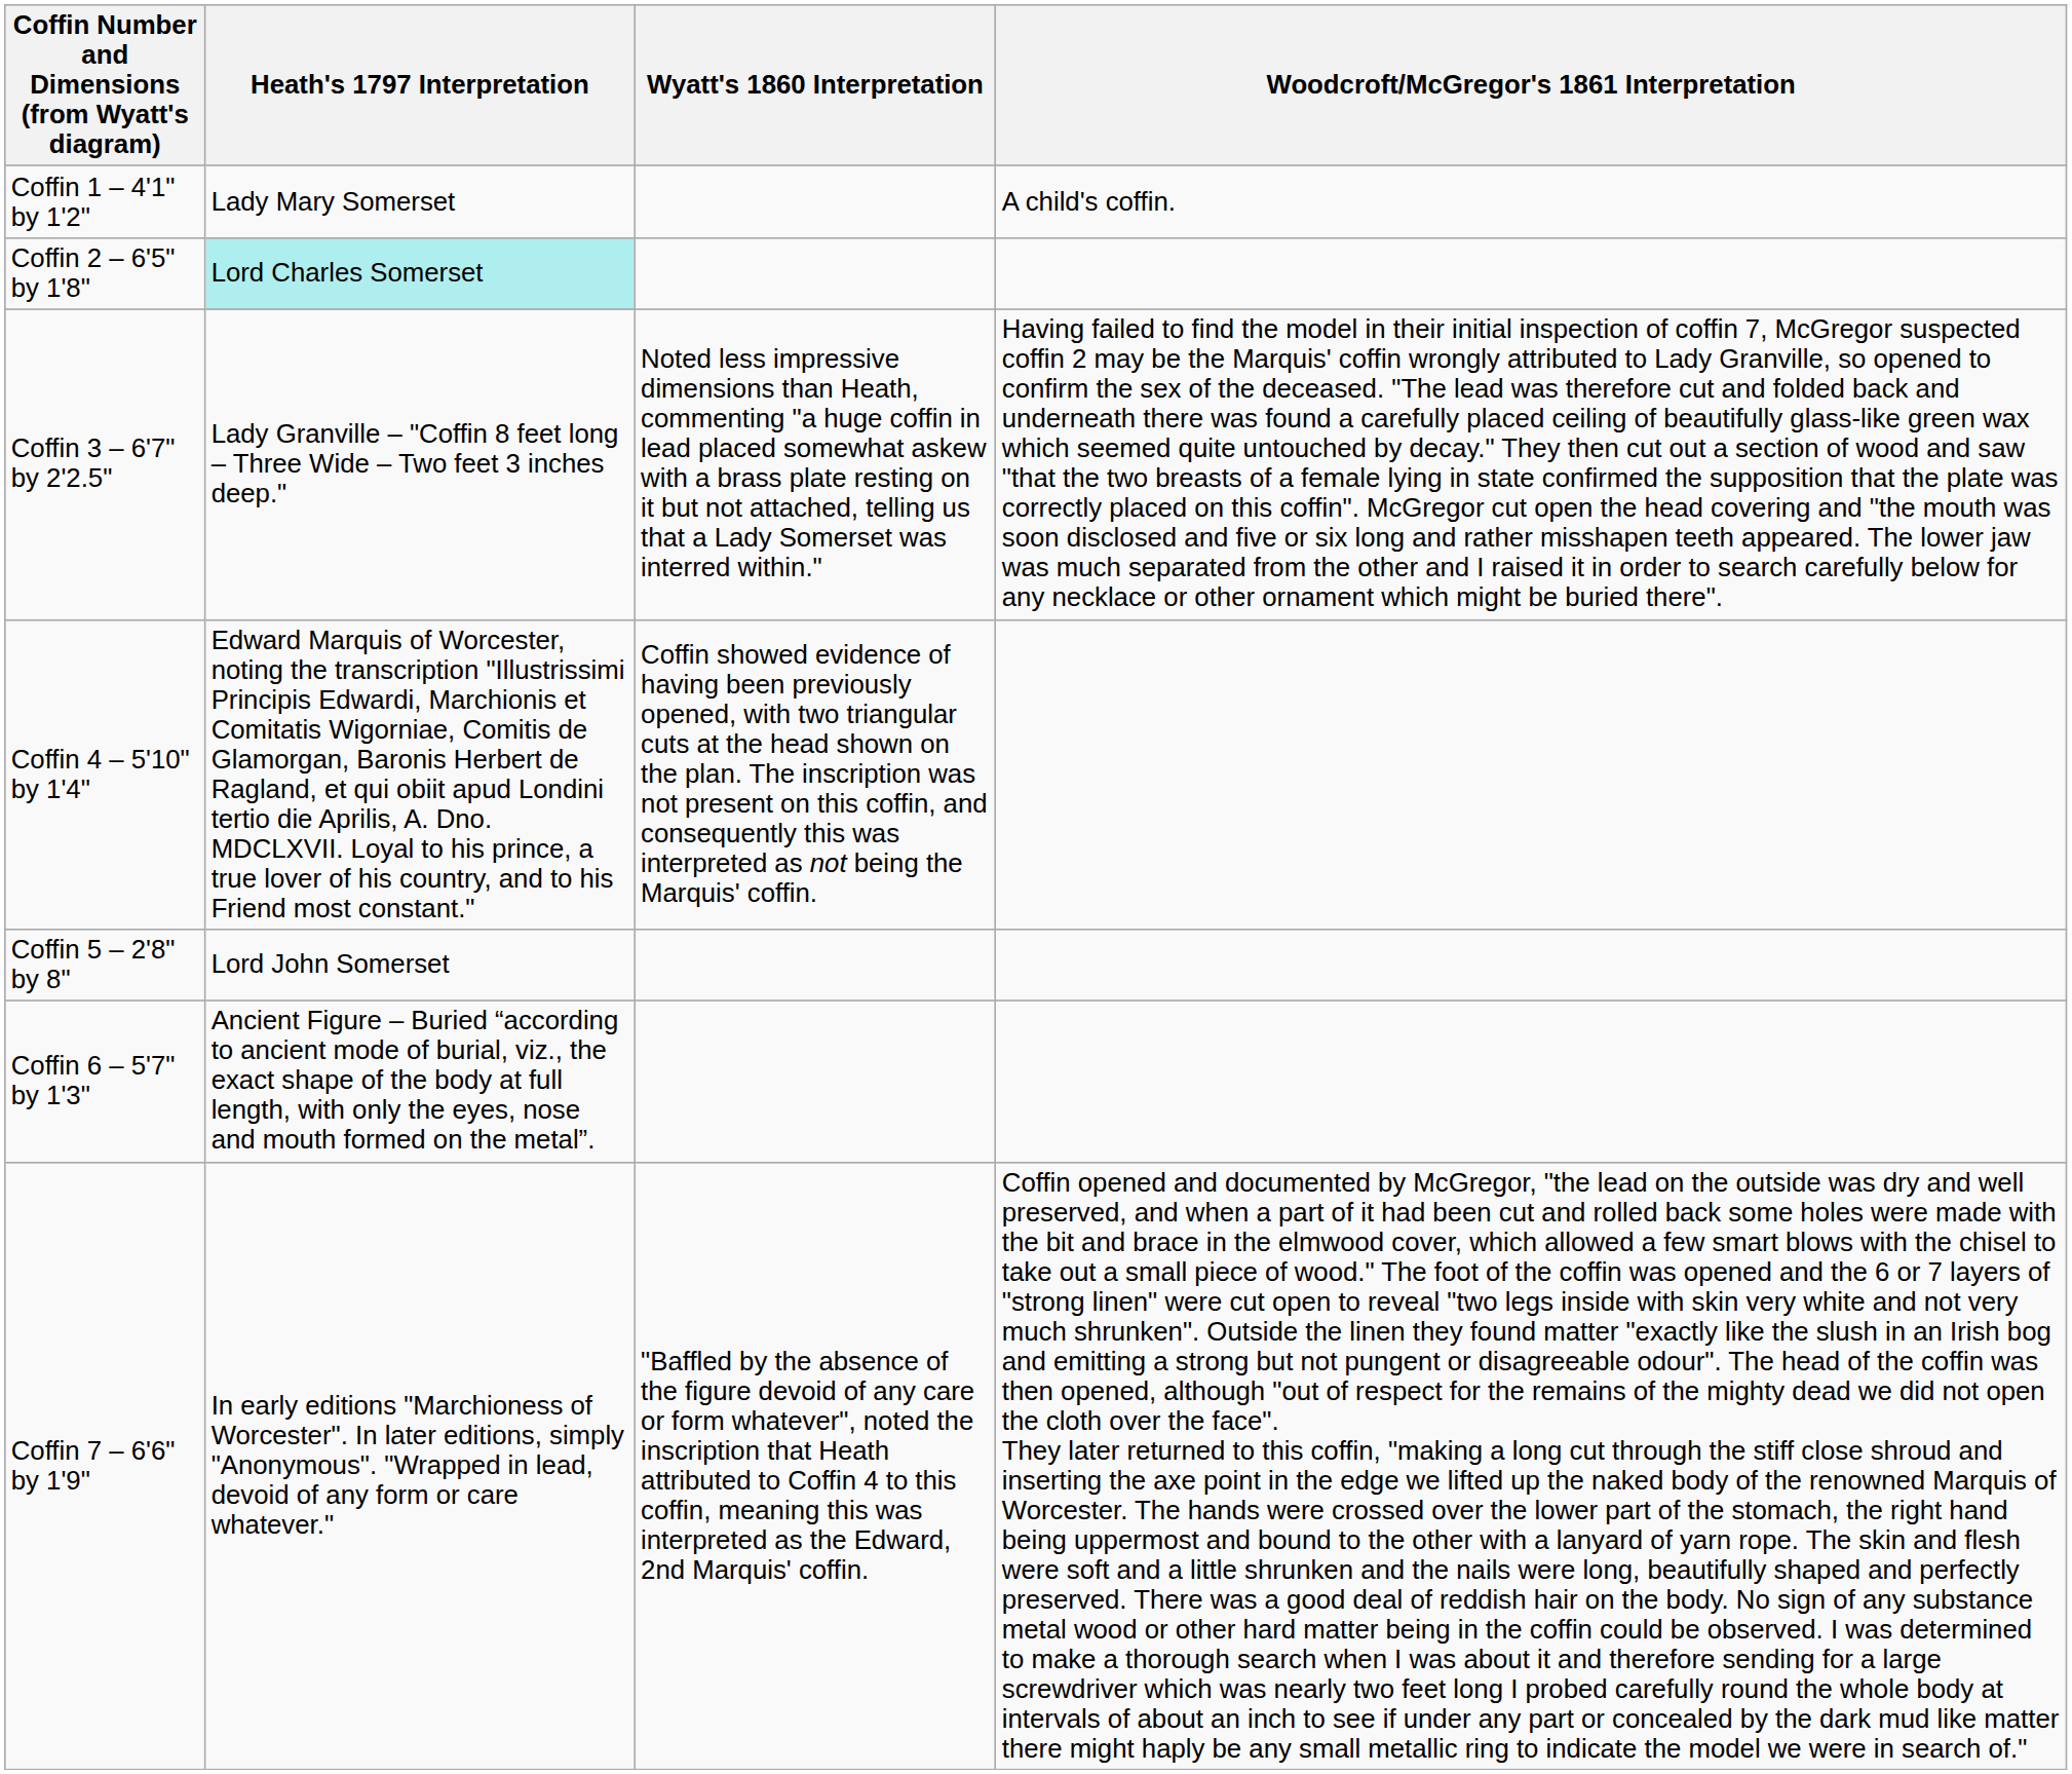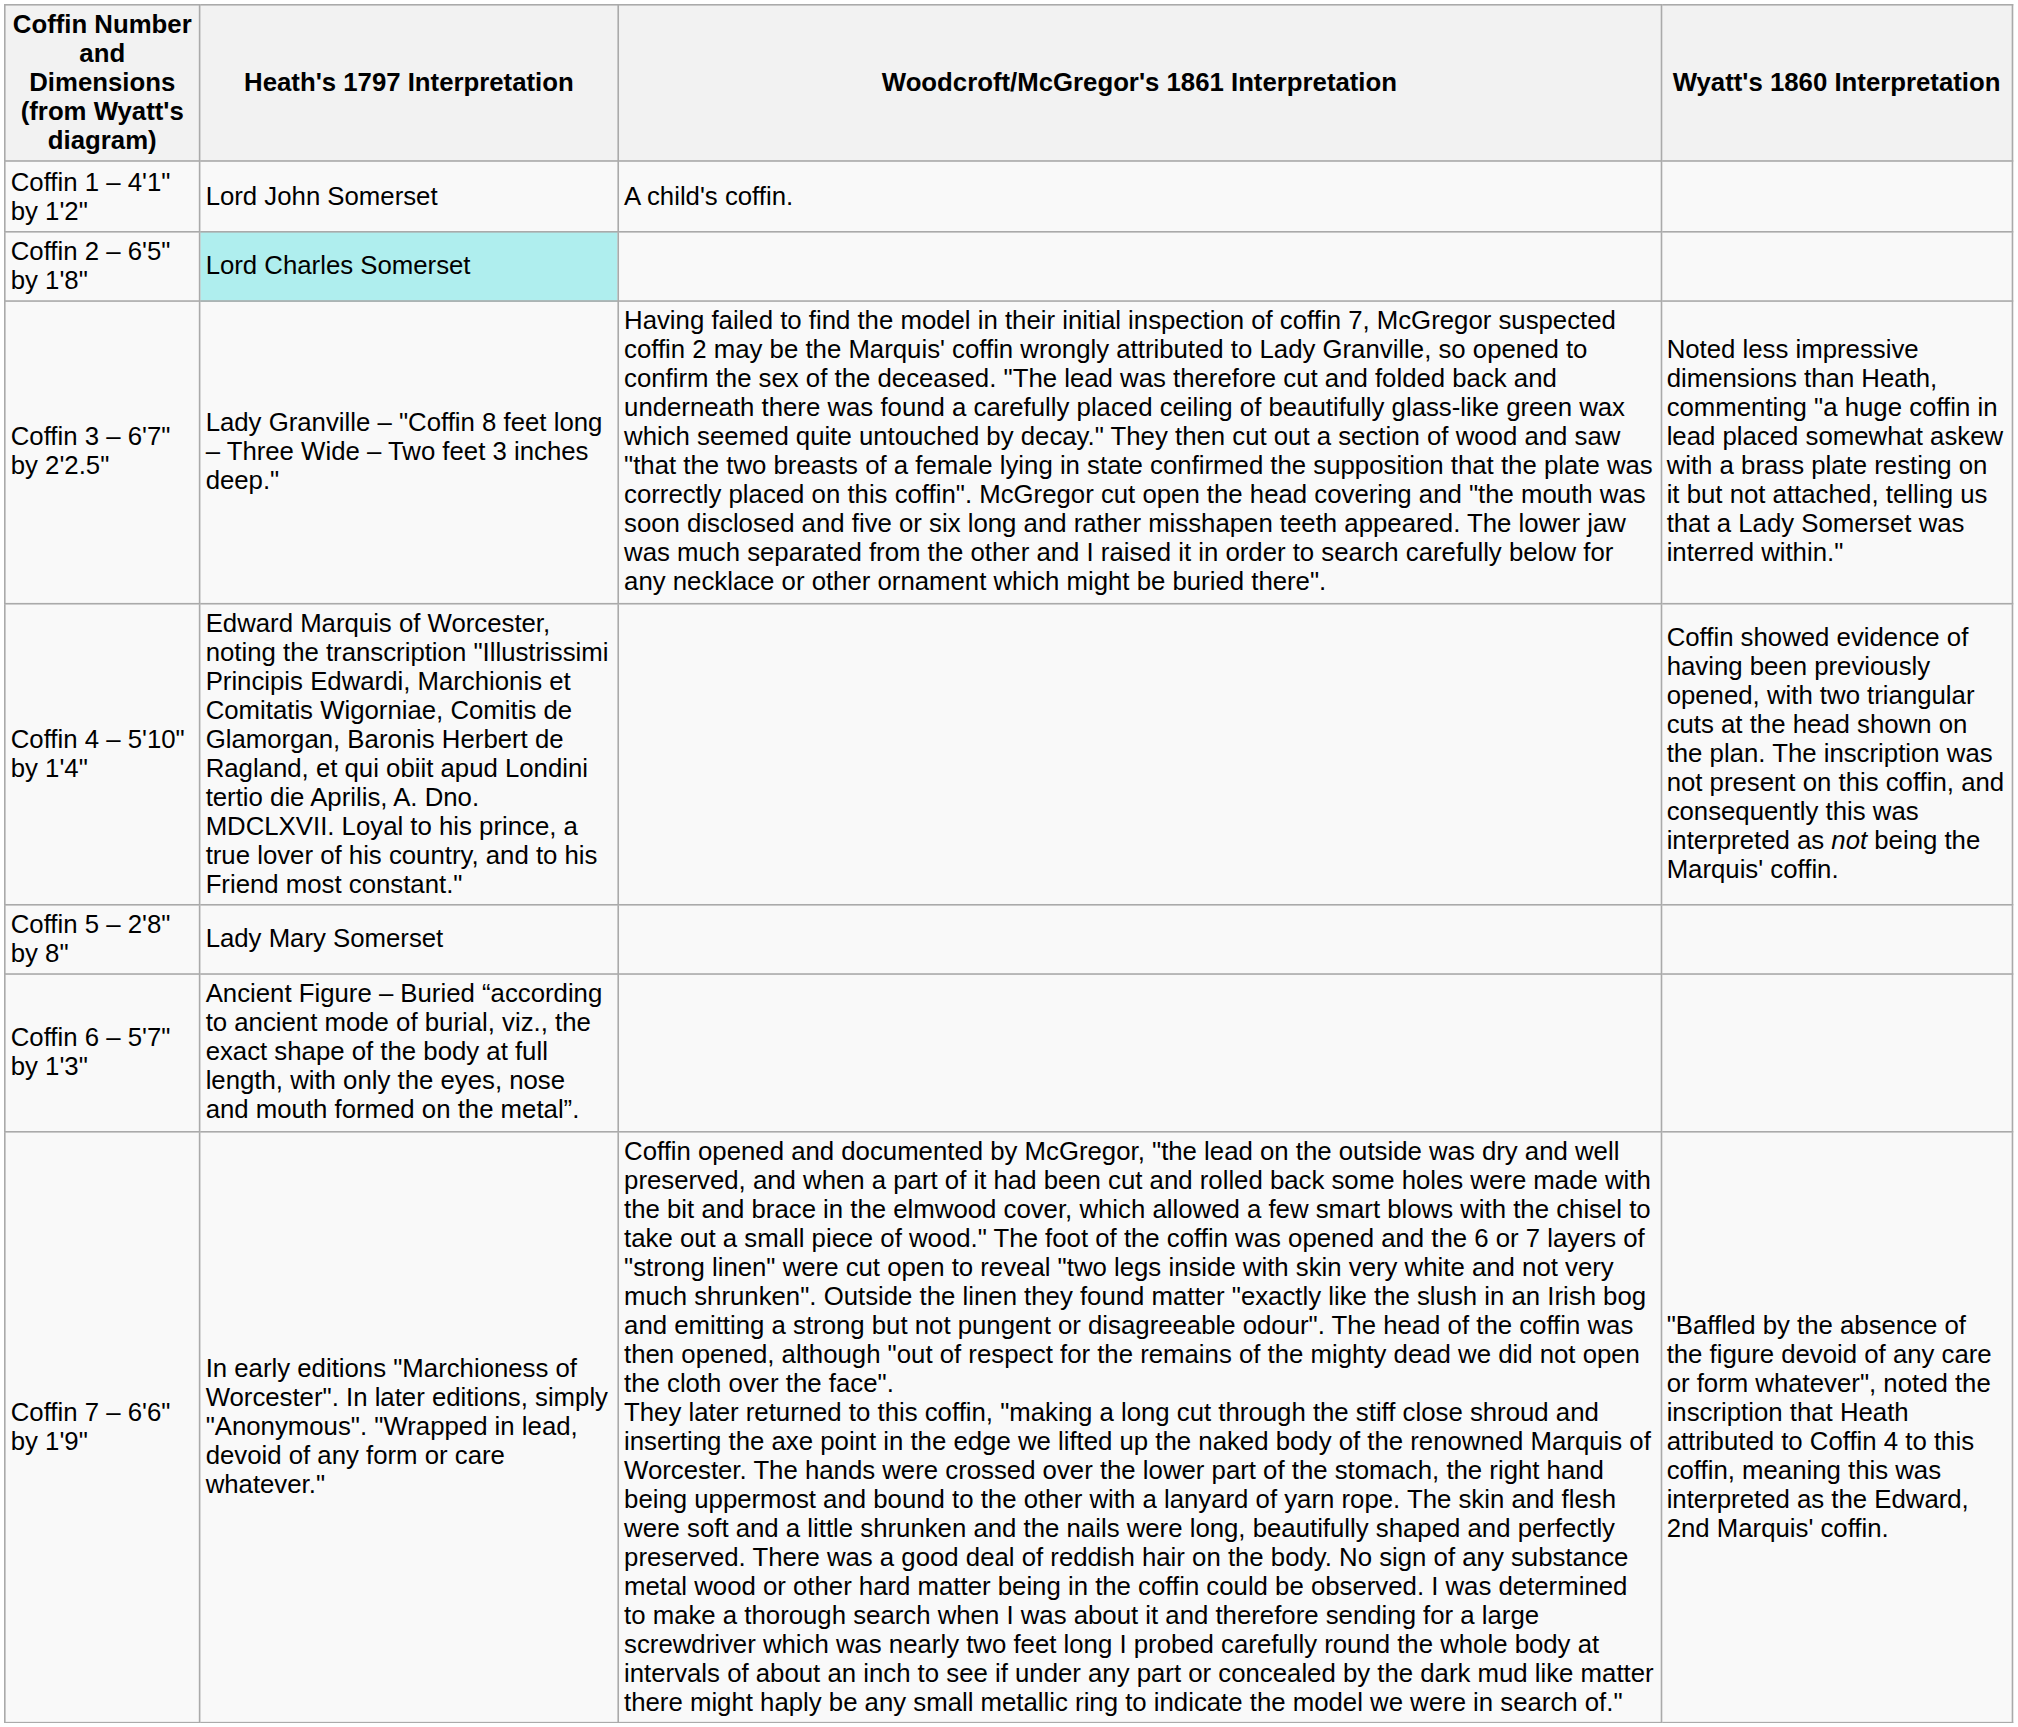columns swapped: Wyatt's 1860 Interpretation <-> Woodcroft/McGregor's 1861 Interpretation
Coffin 1 – 4'1" by 1'2" | Heath's 1797 Interpretation: Lady Mary Somerset -> Lord John Somerset
Coffin 5 – 2'8" by 8" | Heath's 1797 Interpretation: Lord John Somerset -> Lady Mary Somerset
